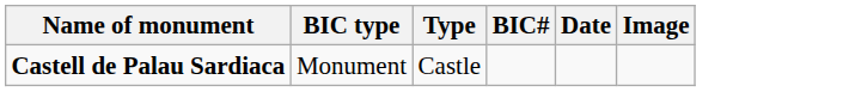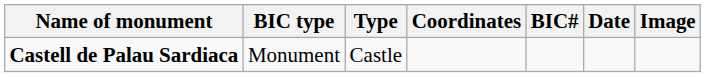+ column: Coordinates
